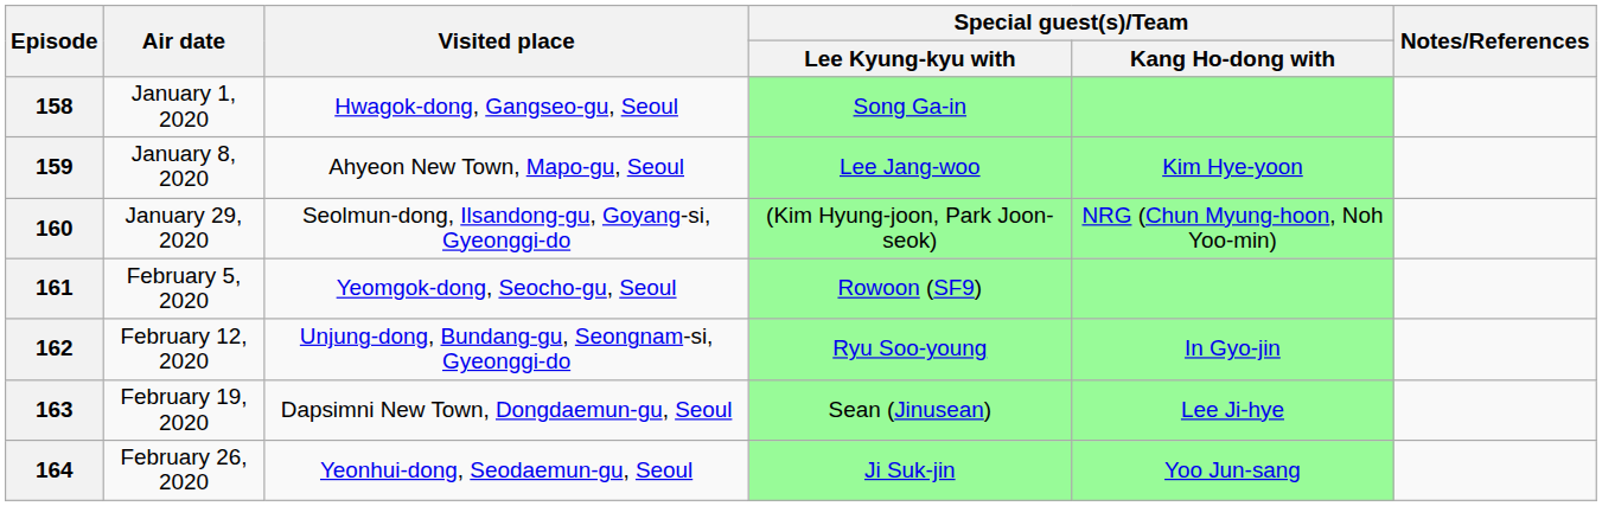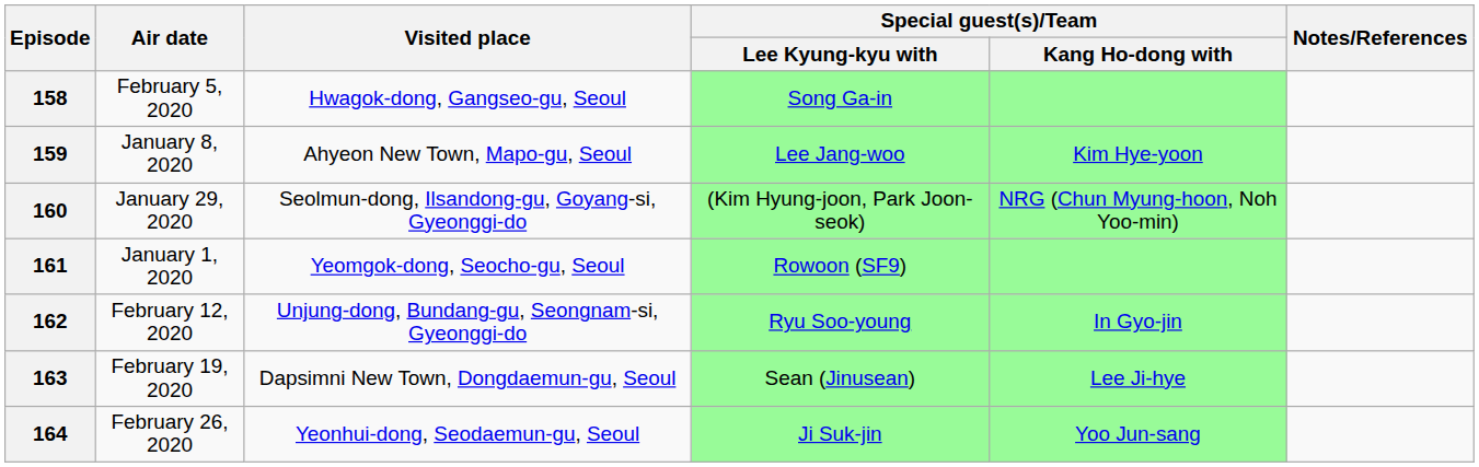158 | Air date: January 1, 2020 -> February 5, 2020
161 | Air date: February 5, 2020 -> January 1, 2020
